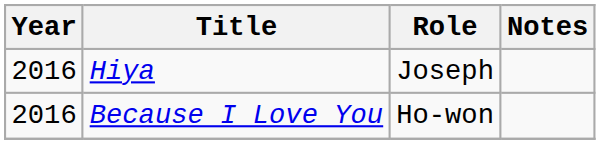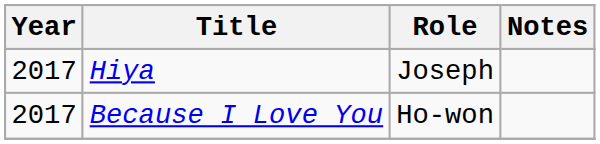Hiya | Year: 2016 -> 2017
Because I Love You | Year: 2016 -> 2017
